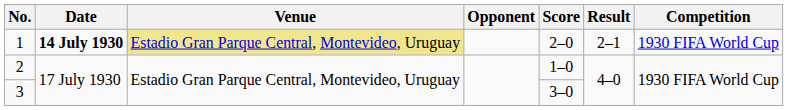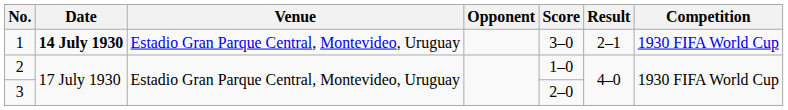1 | Venue: khaki background -> no background
1 | Score: 2–0 -> 3–0
3 | Score: 3–0 -> 2–0
